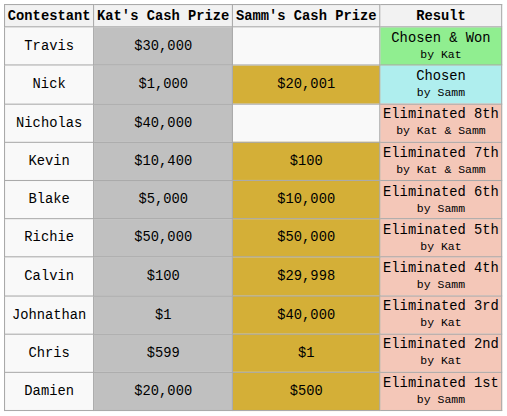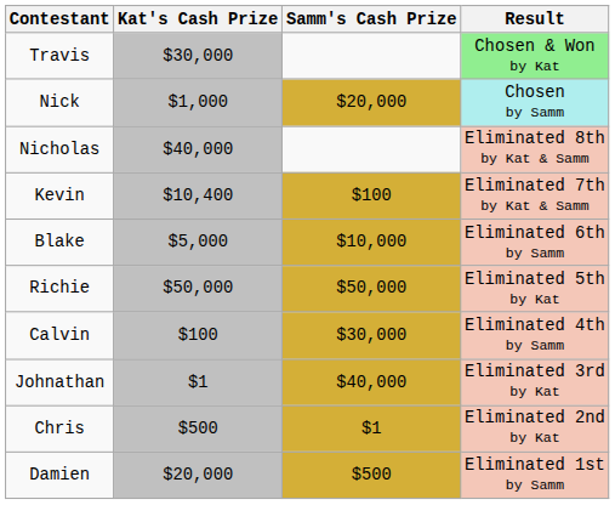Nick | Samm's Cash Prize: $20,001 -> $20,000
Calvin | Samm's Cash Prize: $29,998 -> $30,000
Chris | Kat's Cash Prize: $599 -> $500
